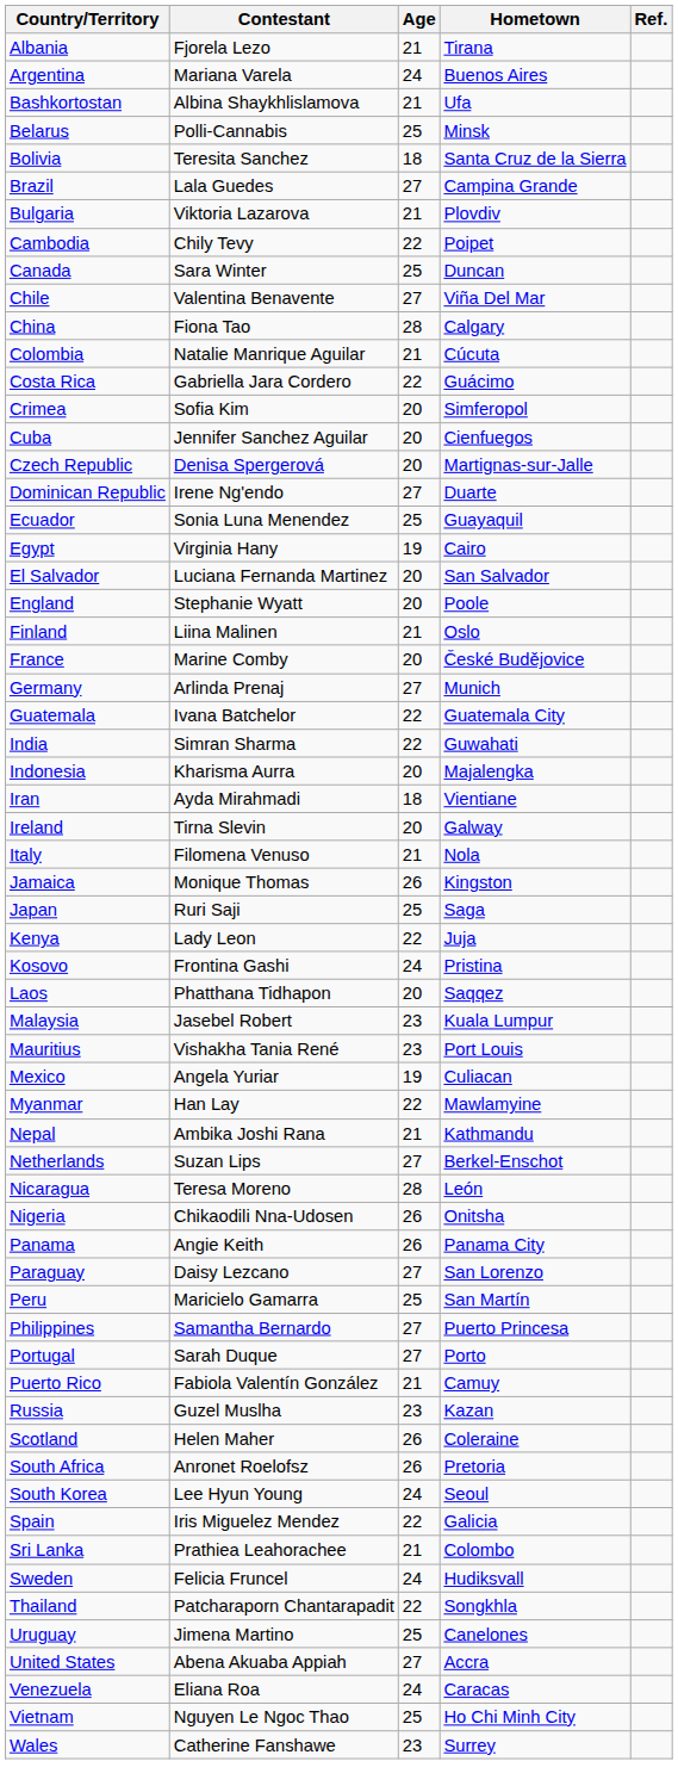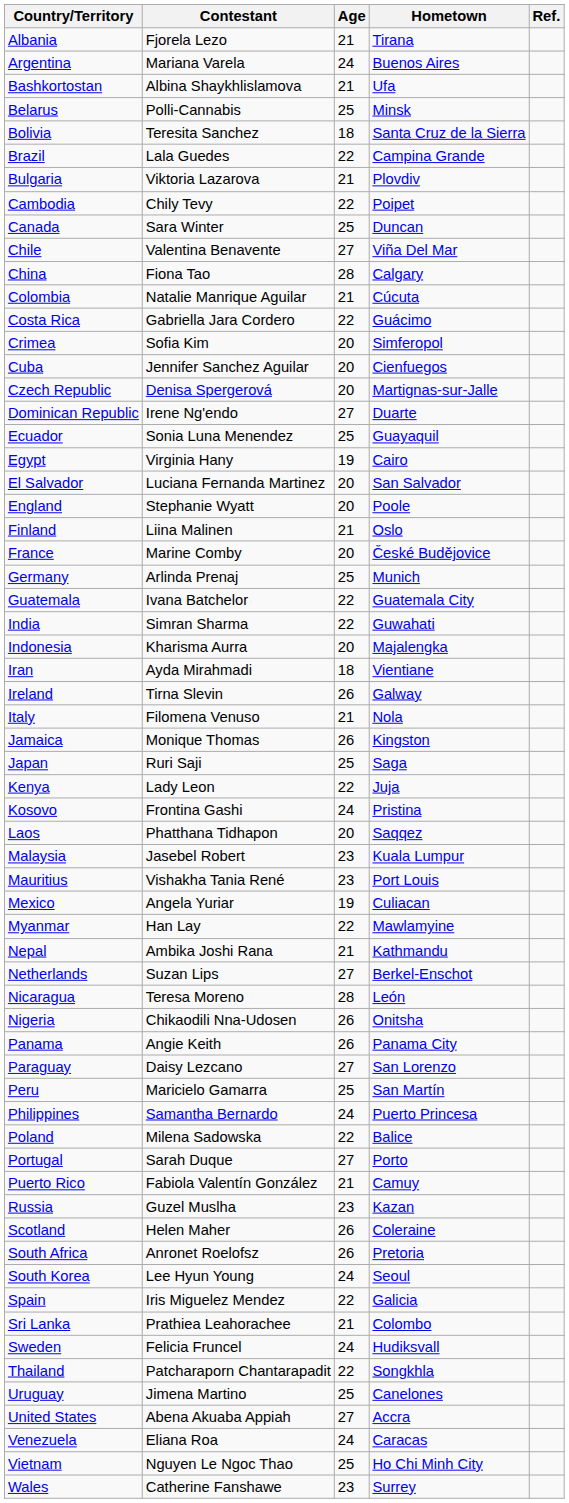Brazil | Age: 27 -> 22
Germany | Age: 27 -> 25
Ireland | Age: 20 -> 26
Philippines | Age: 27 -> 24
+ row: Poland | Milena Sadowska | 22 | Balice
